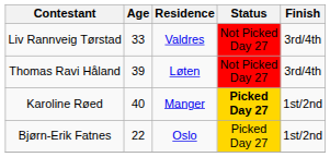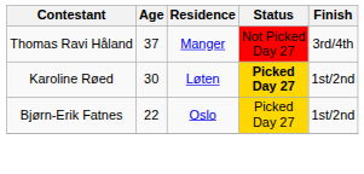- row: Liv Rannveig Tørstad | 33 | Valdres | Not Picked Day 27 | 3rd/4th
Thomas Ravi Håland | Age: 39 -> 37
Thomas Ravi Håland | Residence: Løten -> Manger
Karoline Røed | Age: 40 -> 30
Karoline Røed | Residence: Manger -> Løten
